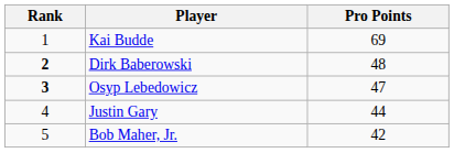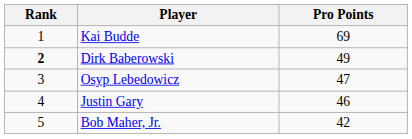Dirk Baberowski | Pro Points: 48 -> 49
Osyp Lebedowicz | Rank: bold -> normal
Justin Gary | Pro Points: 44 -> 46
